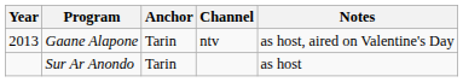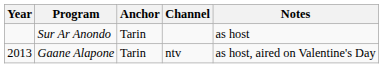rows swapped: Sur Ar Anondo <-> Gaane Alapone
